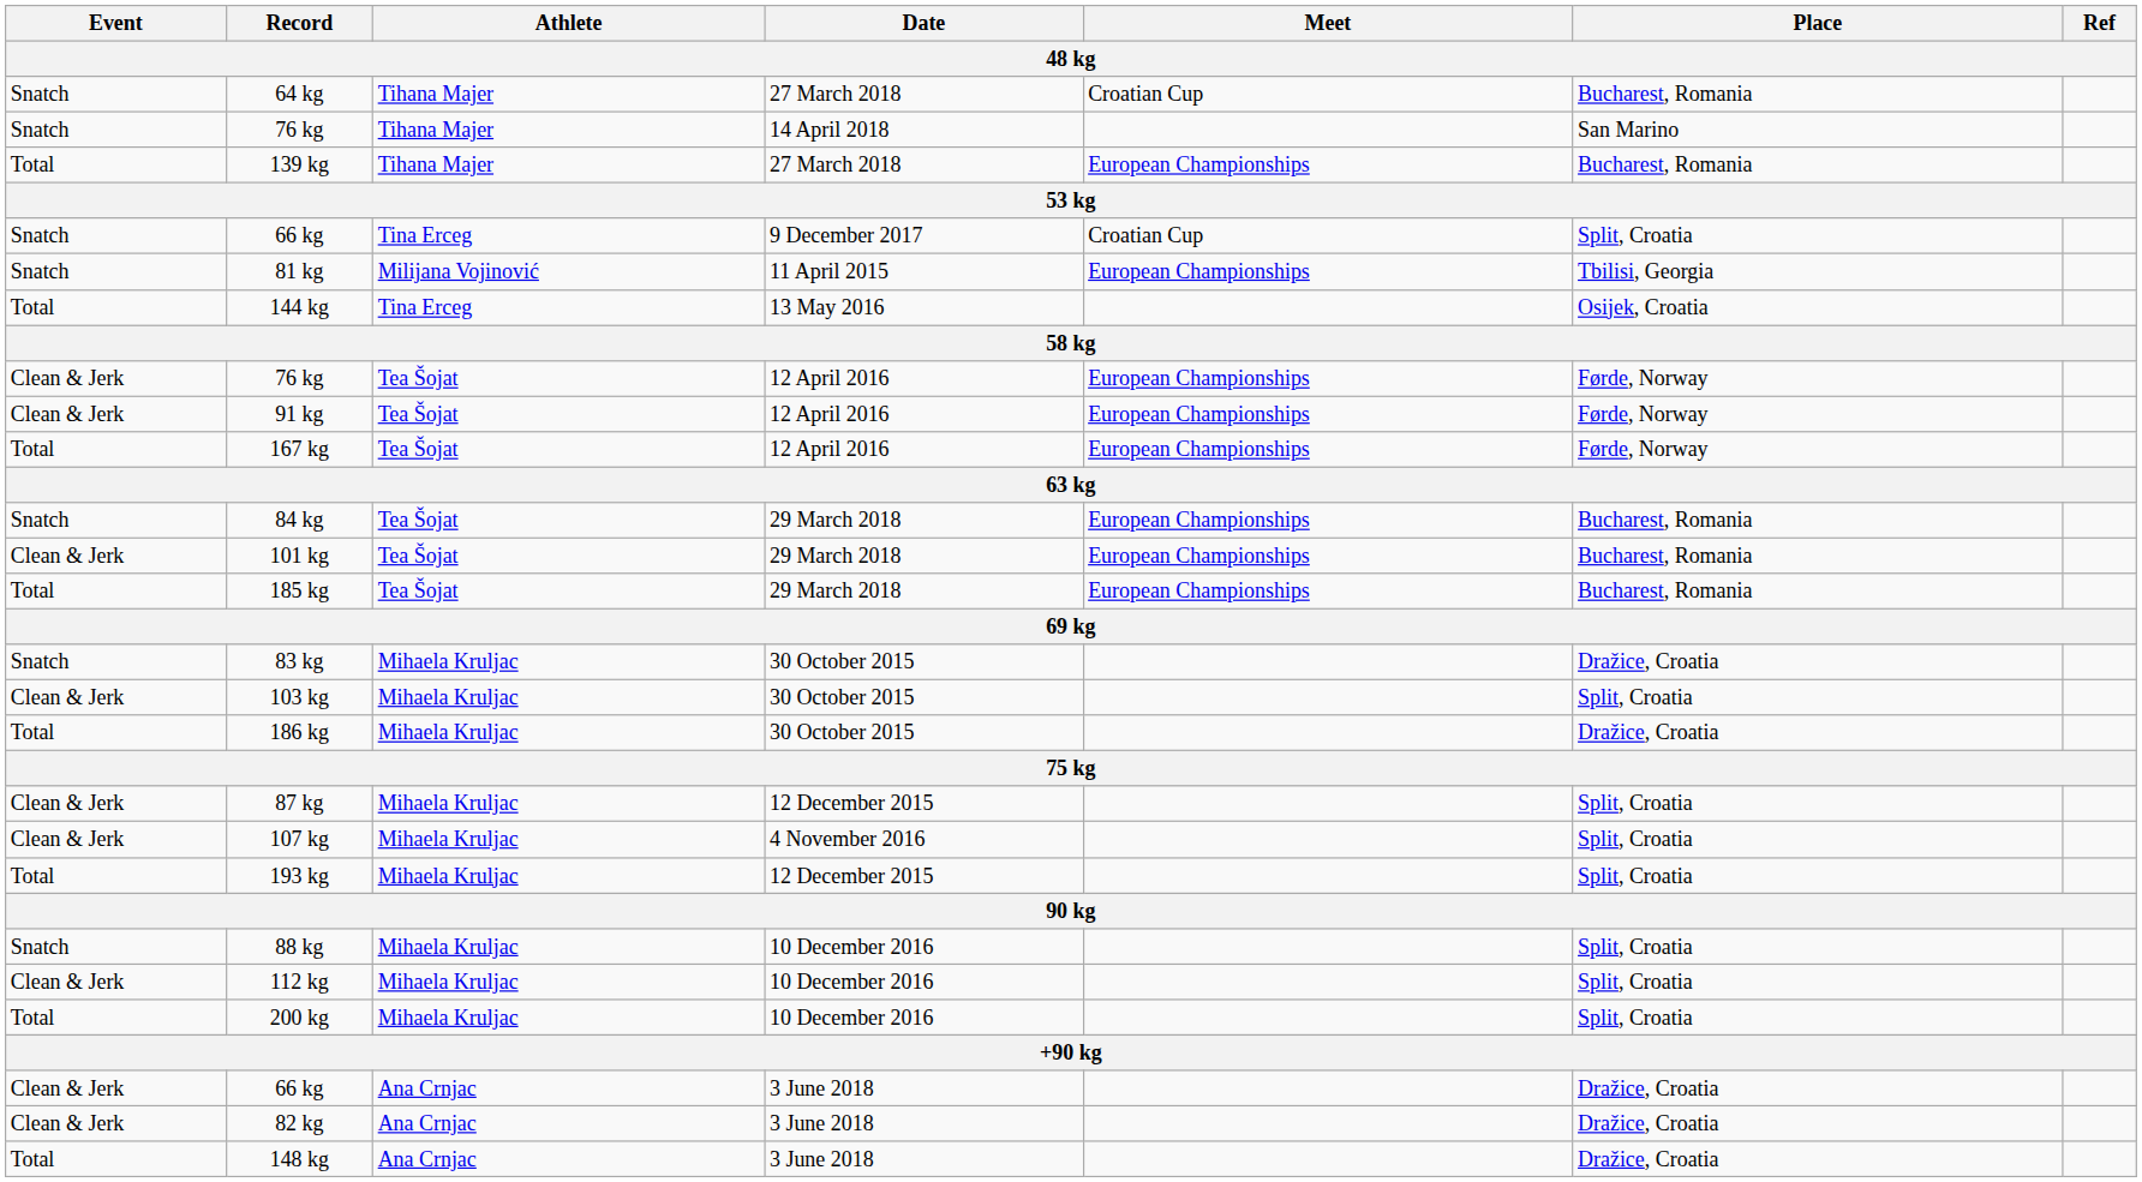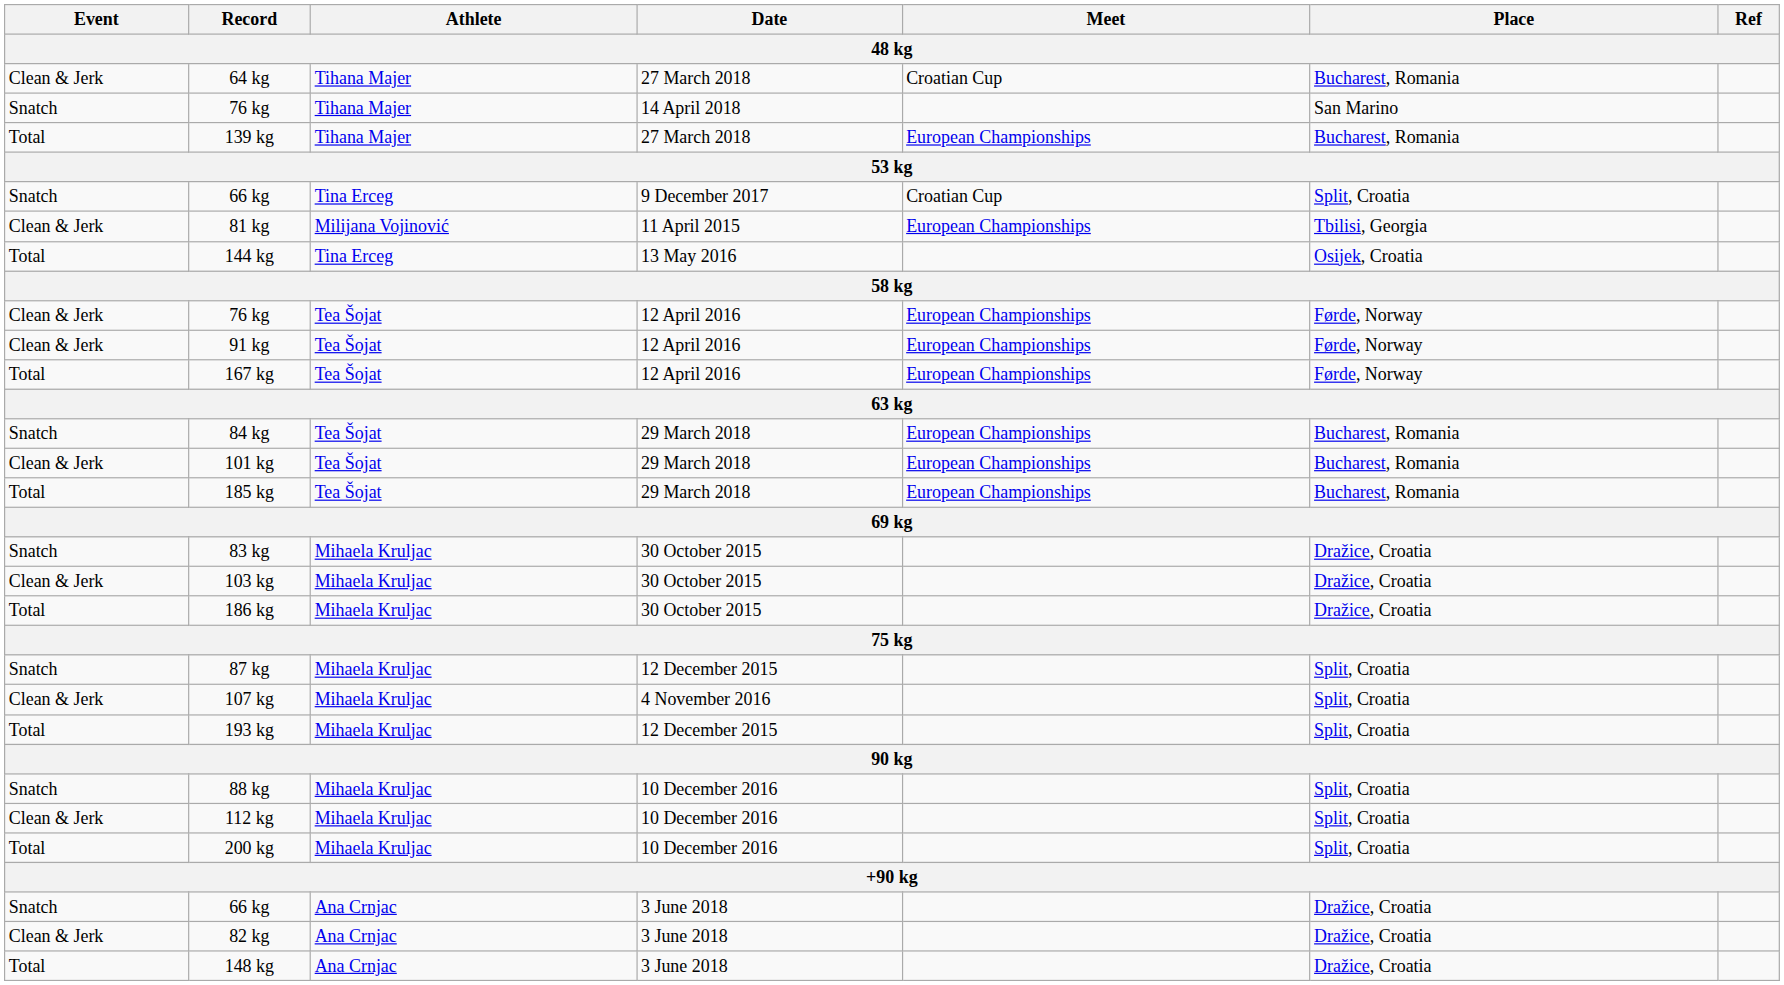64 kg | Event: Snatch -> Clean & Jerk
81 kg | Event: Snatch -> Clean & Jerk
103 kg | Place: Split, Croatia -> Dražice, Croatia
87 kg | Event: Clean & Jerk -> Snatch
66 kg / 3 June 2018 | Event: Clean & Jerk -> Snatch
